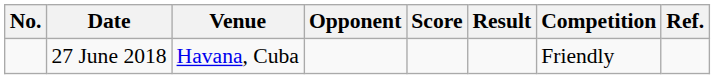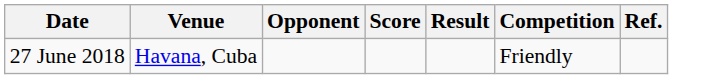- column: No.
